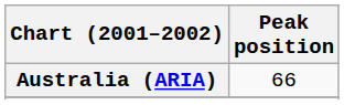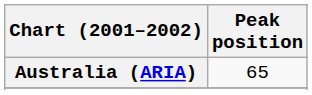Australia (ARIA) | Peak position: 66 -> 65
